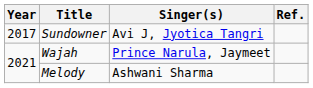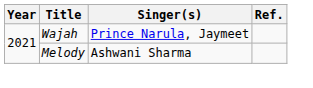- row: 2017 | Sundowner | Avi J, Jyotica Tangri
